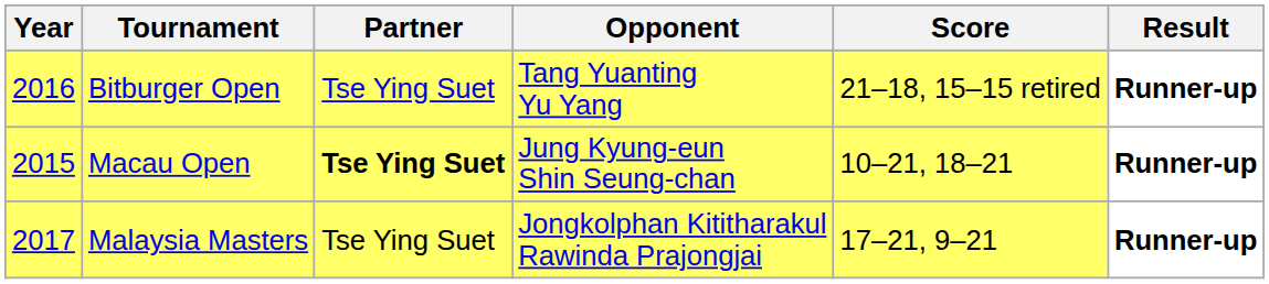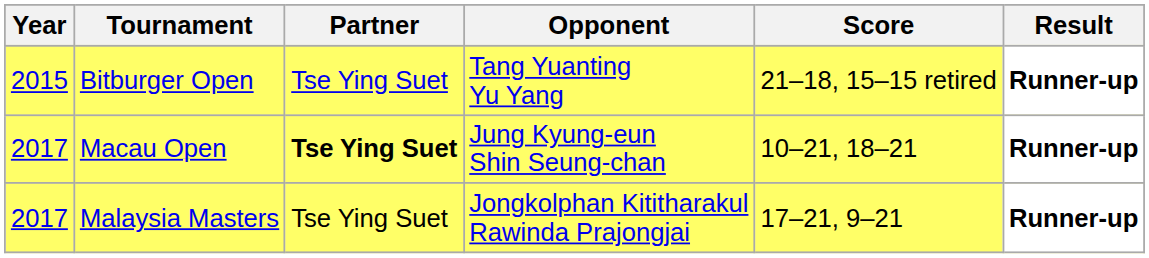Bitburger Open | Year: 2016 -> 2015
Macau Open | Year: 2015 -> 2017
